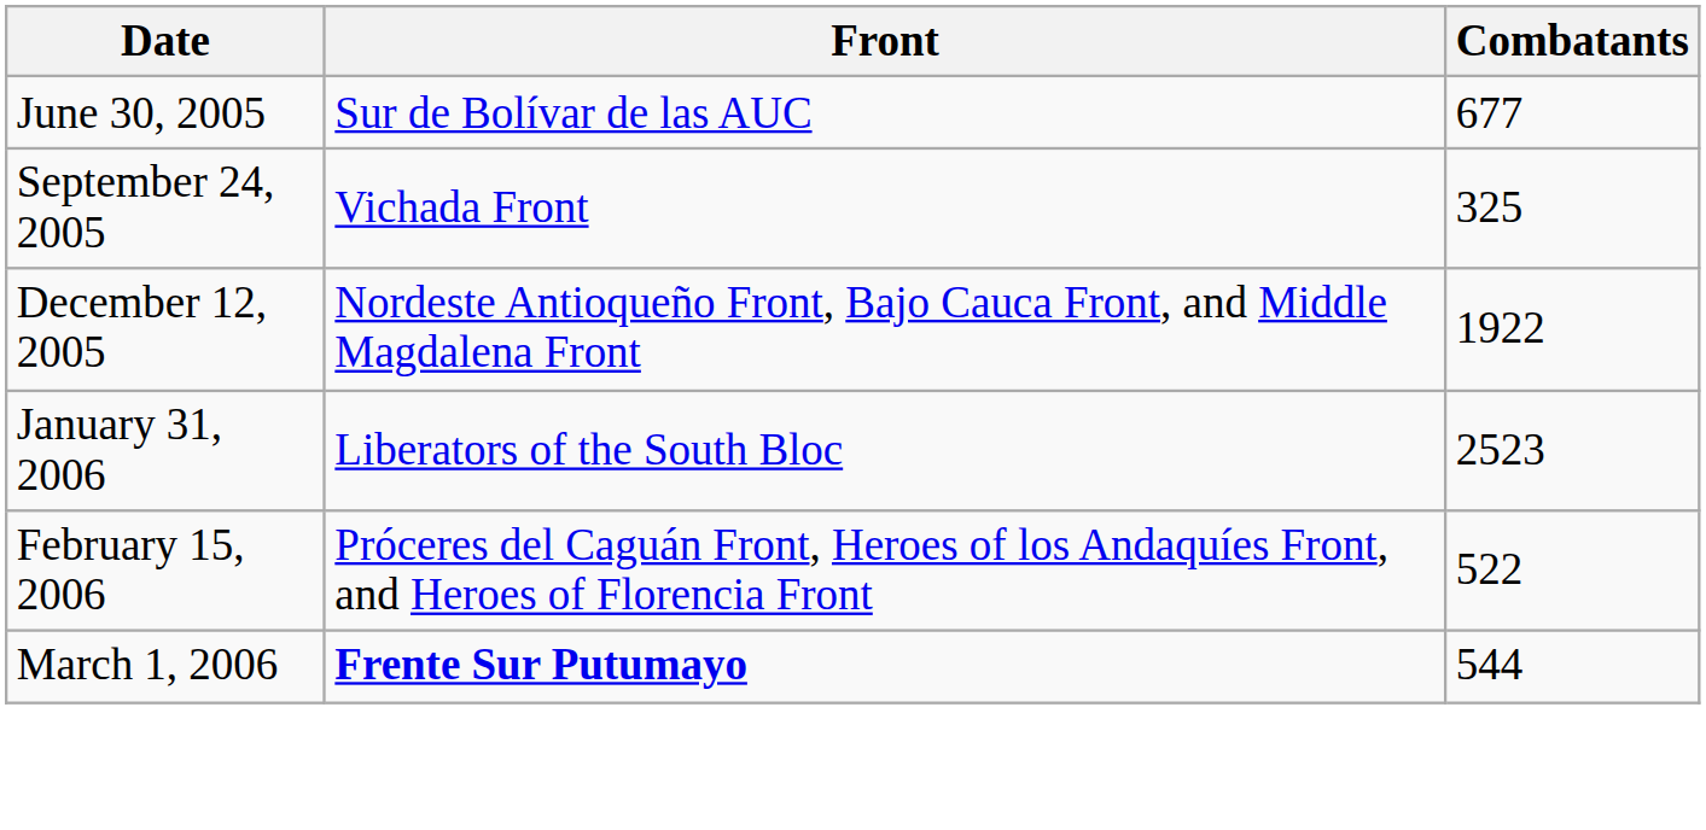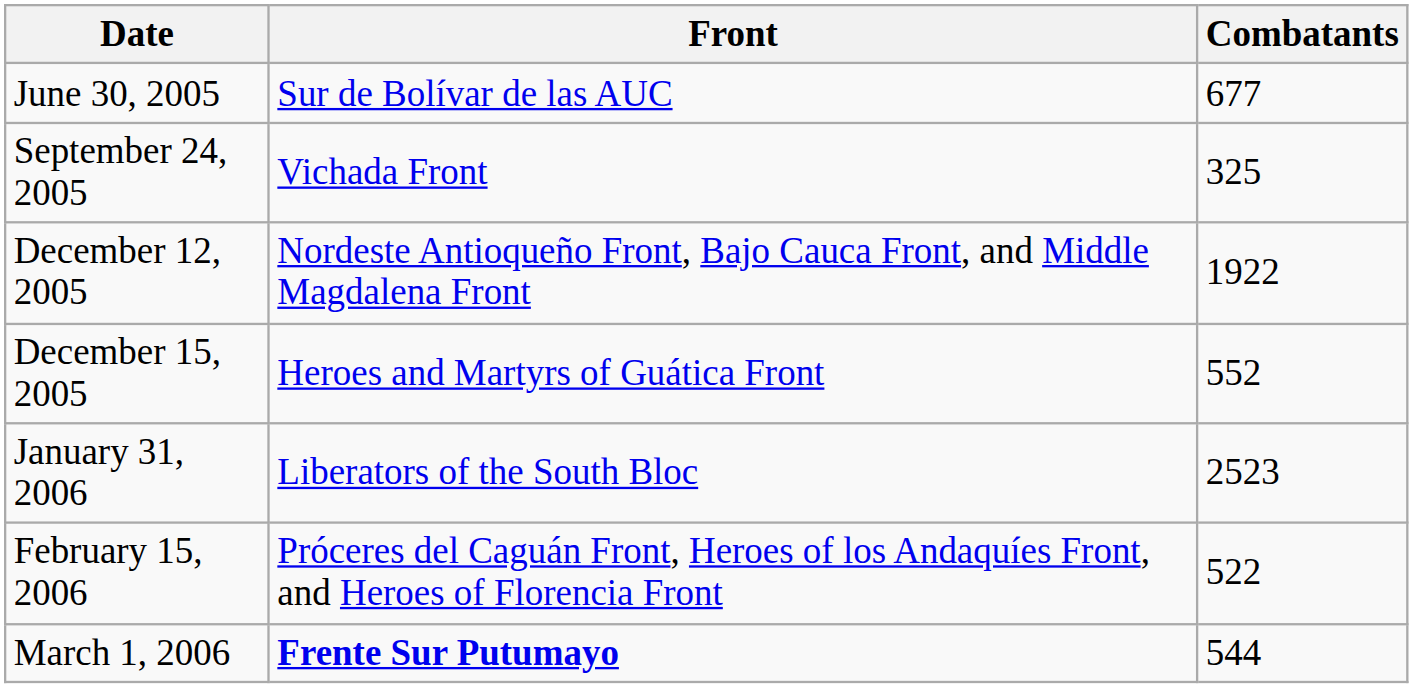+ row: December 15, 2005 | Heroes and Martyrs of Guática Front | 552
